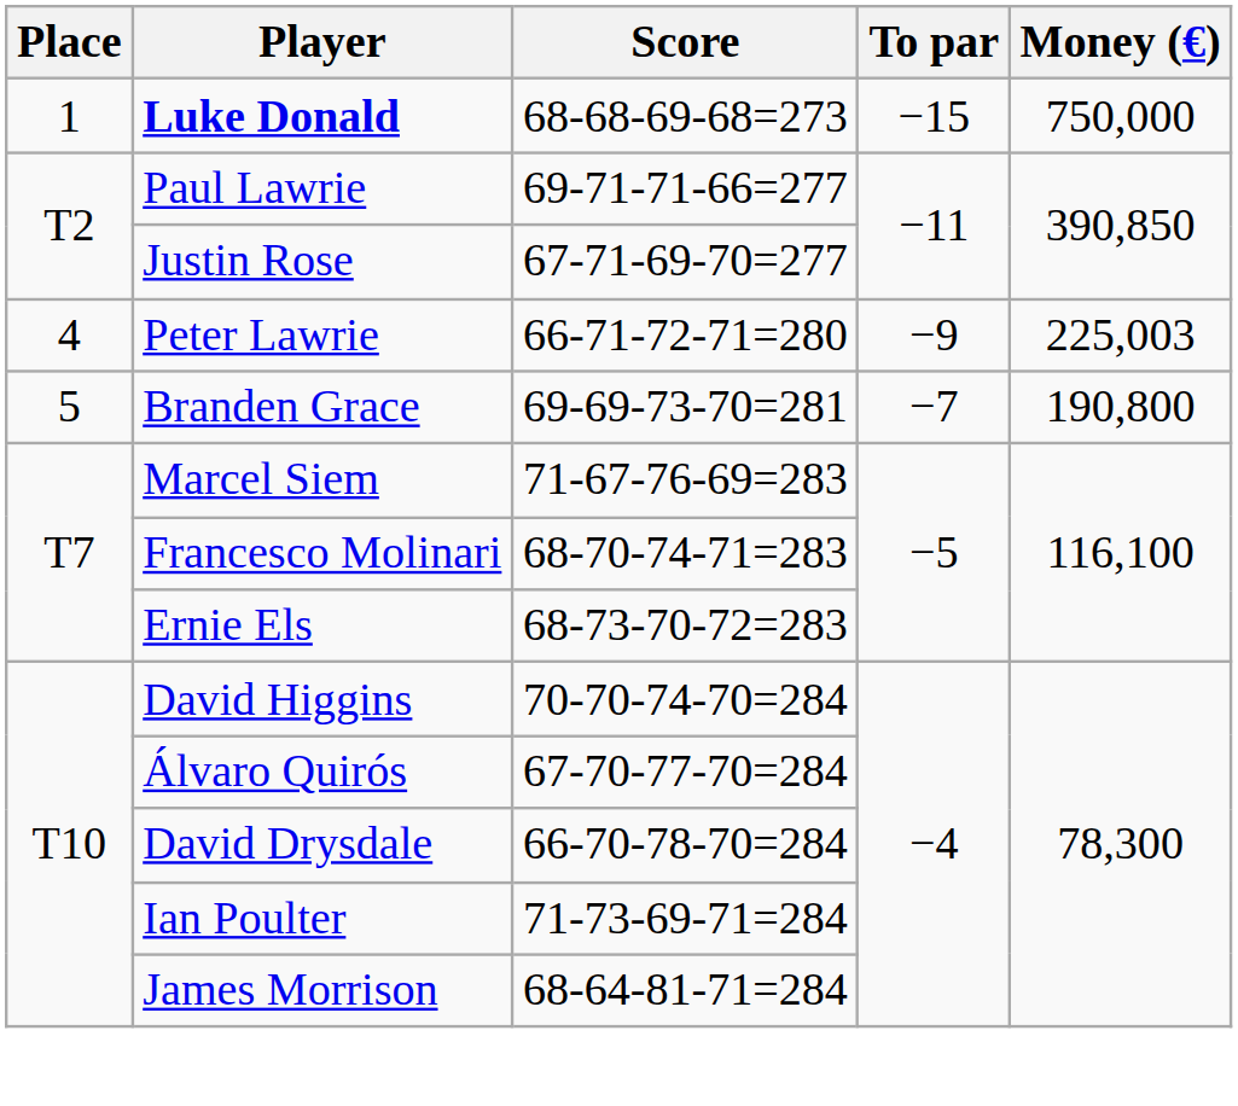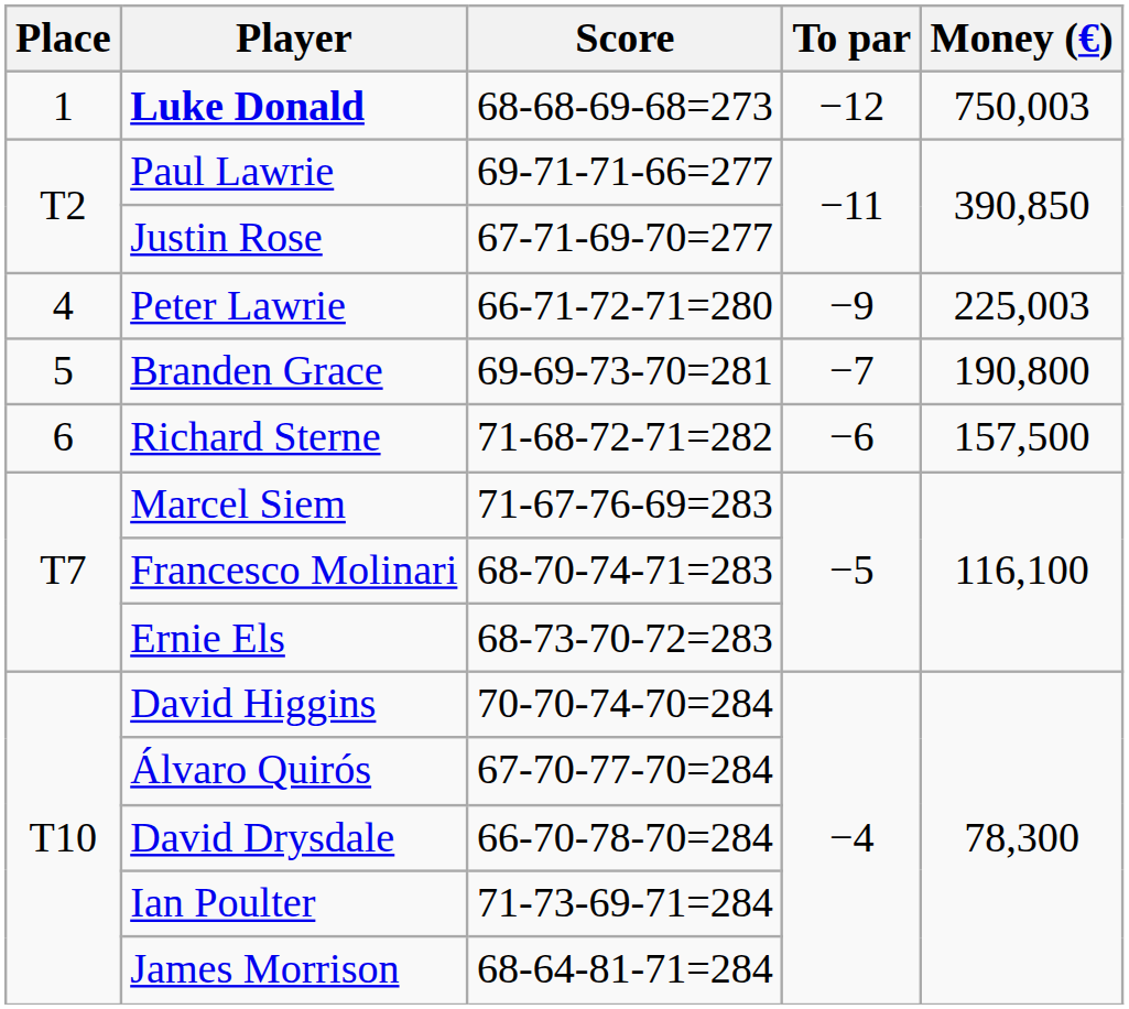Luke Donald | To par: −15 -> −12
Luke Donald | Money (€): 750,000 -> 750,003
+ row: 6 | Richard Sterne | 71-68-72-71=282 | −6 | 157,500
